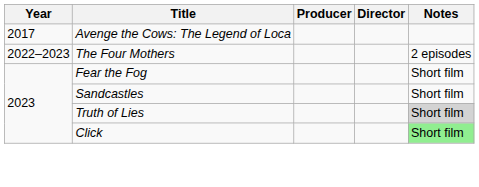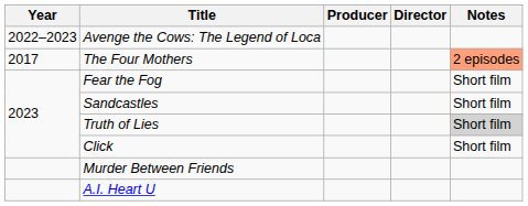Avenge the Cows: The Legend of Loca | Year: 2017 -> 2022–2023
The Four Mothers | Year: 2022–2023 -> 2017
The Four Mothers | Notes: no background -> lightsalmon background
Click | Notes: lightgreen background -> no background
+ row: Murder Between Friends
+ row: A.I. Heart U
